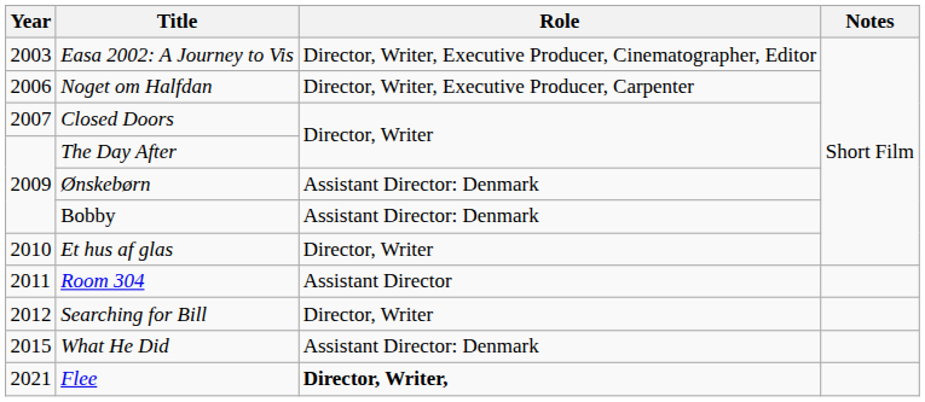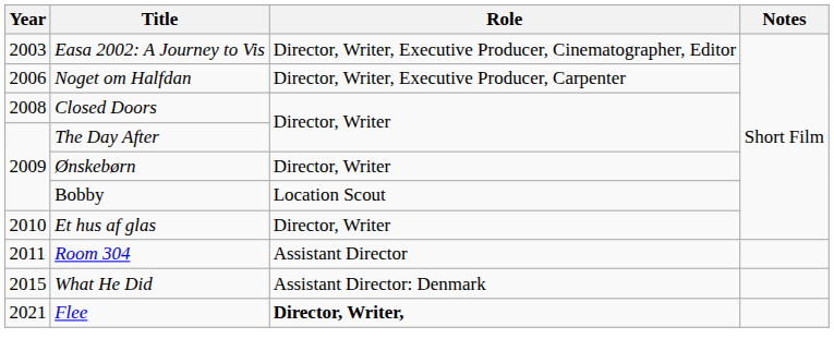Closed Doors | Year: 2007 -> 2008
Ønskebørn | Role: Assistant Director: Denmark -> Director, Writer
Bobby | Role: Assistant Director: Denmark -> Location Scout
- row: 2012 | Searching for Bill | Director, Writer
